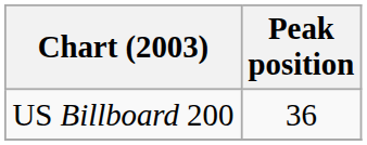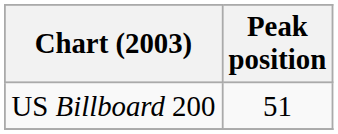US Billboard 200 | Peak position: 36 -> 51
